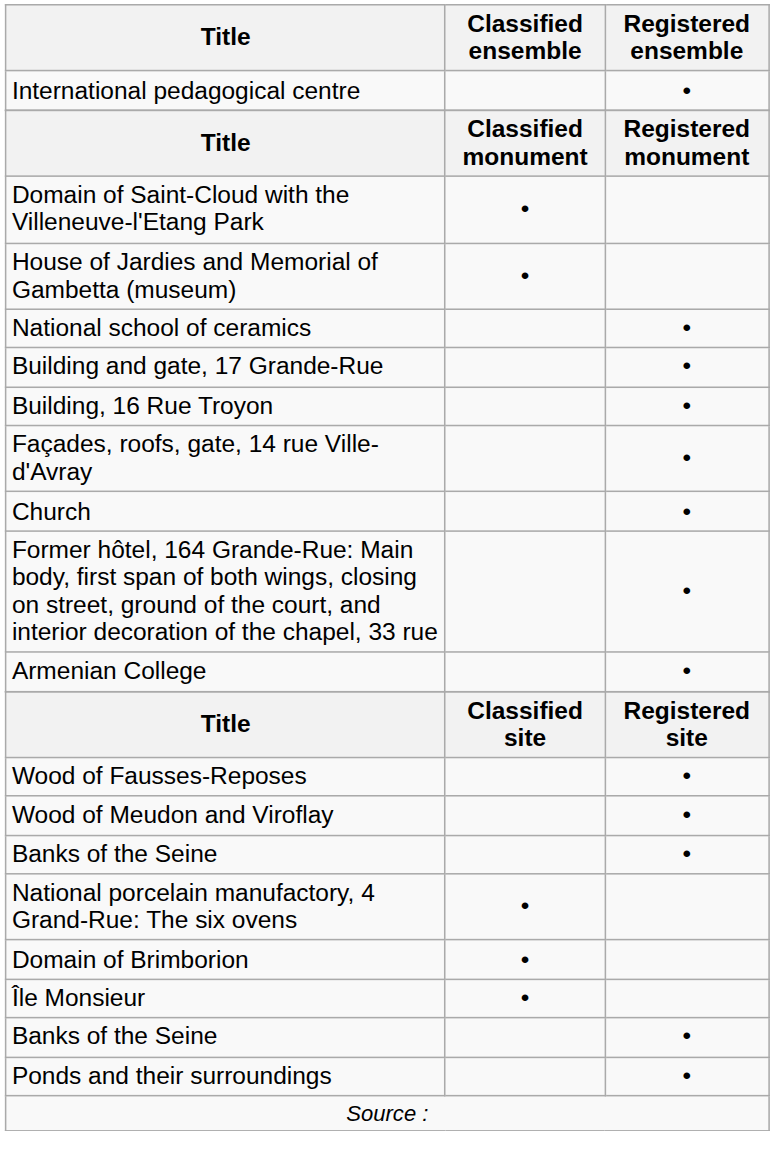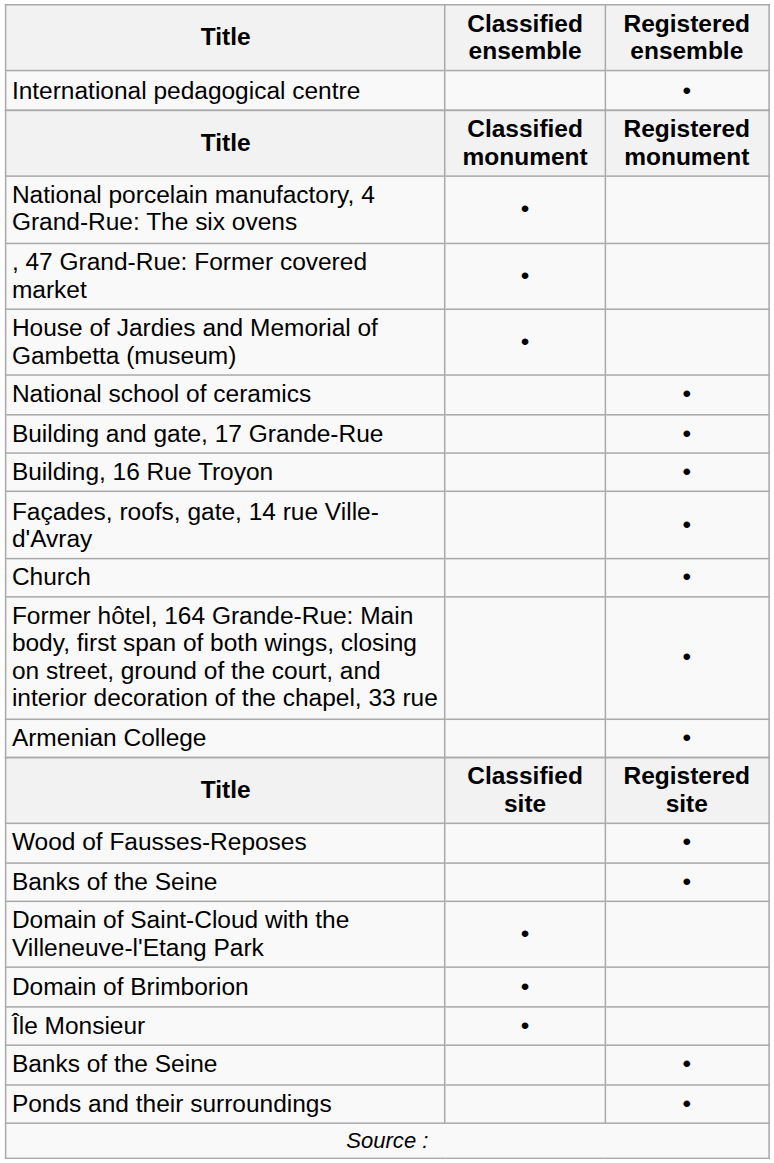rows swapped: National porcelain manufactory, 4 Grand-Rue: The six ovens <-> Domain of Saint-Cloud with the Villeneuve-l'Etang Park
+ row: , 47 Grand-Rue: Former covered market | •
- row: Wood of Meudon and Viroflay | •
